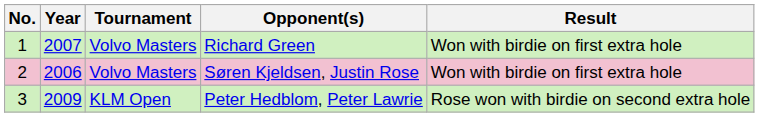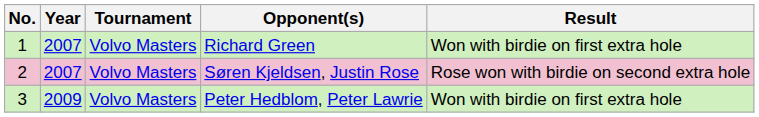Søren Kjeldsen, Justin Rose | Year: 2006 -> 2007
Søren Kjeldsen, Justin Rose | Result: Won with birdie on first extra hole -> Rose won with birdie on second extra hole
Peter Hedblom, Peter Lawrie | Tournament: KLM Open -> Volvo Masters
Peter Hedblom, Peter Lawrie | Result: Rose won with birdie on second extra hole -> Won with birdie on first extra hole
